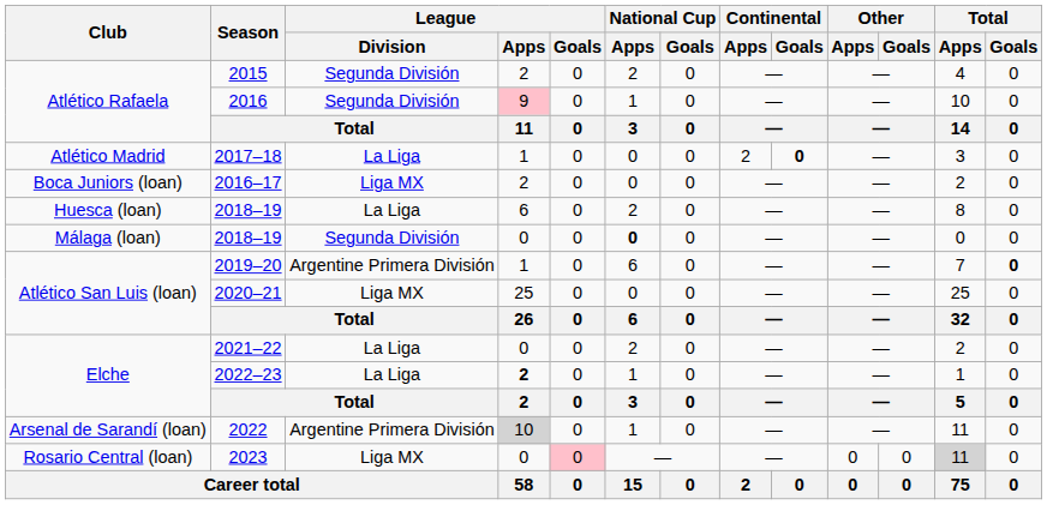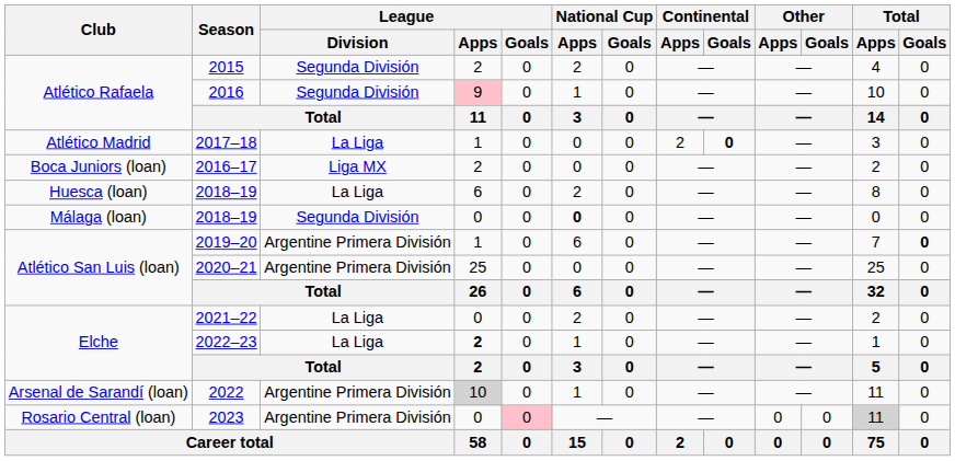2020–21 | League / Division: Liga MX -> Argentine Primera División
2023 | League / Division: Liga MX -> Argentine Primera División
